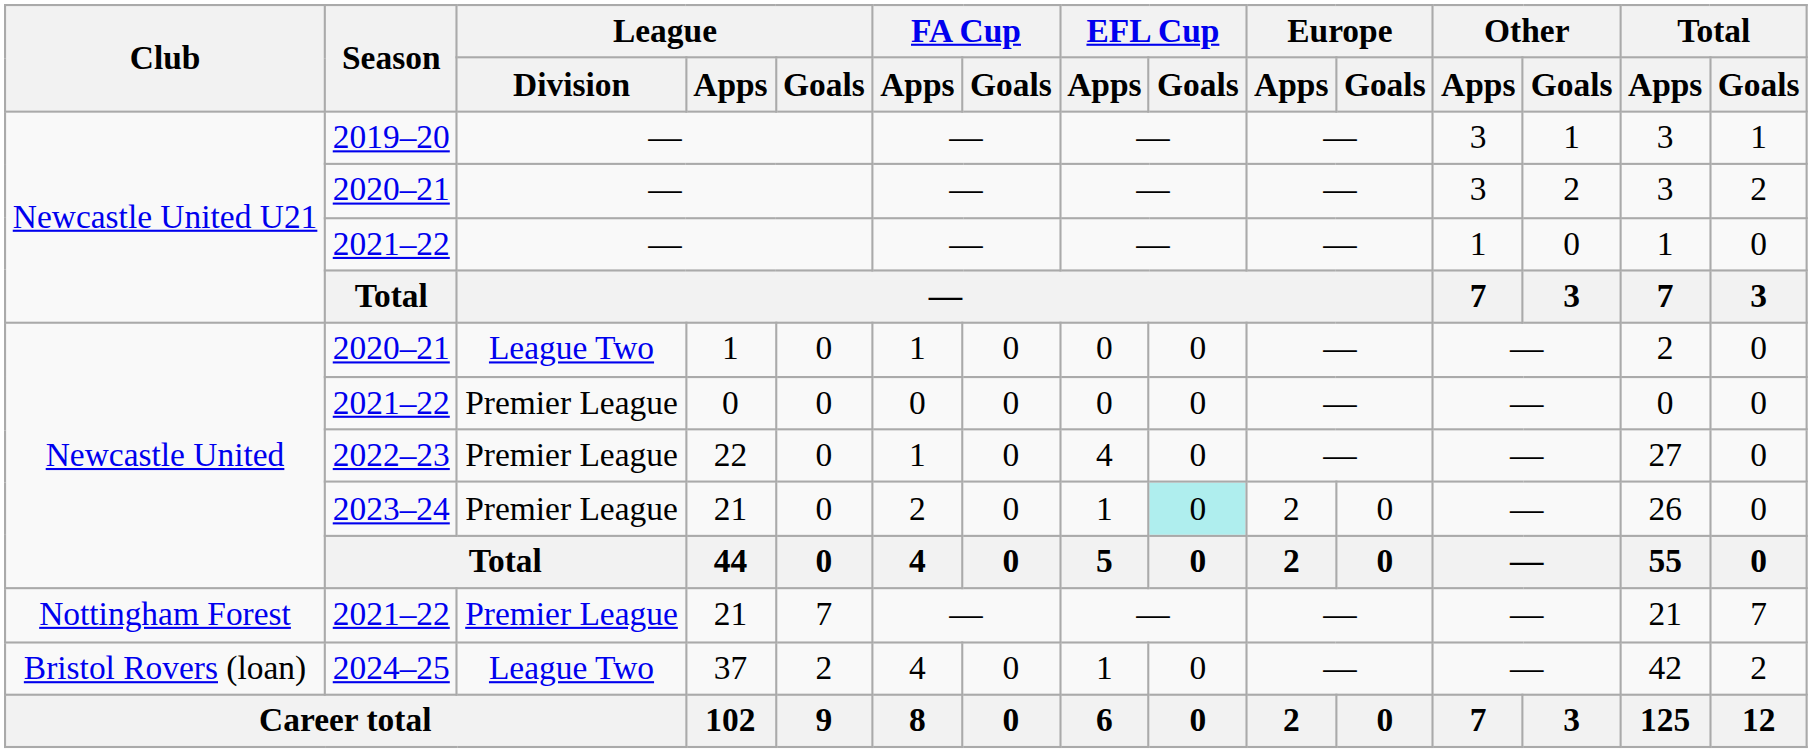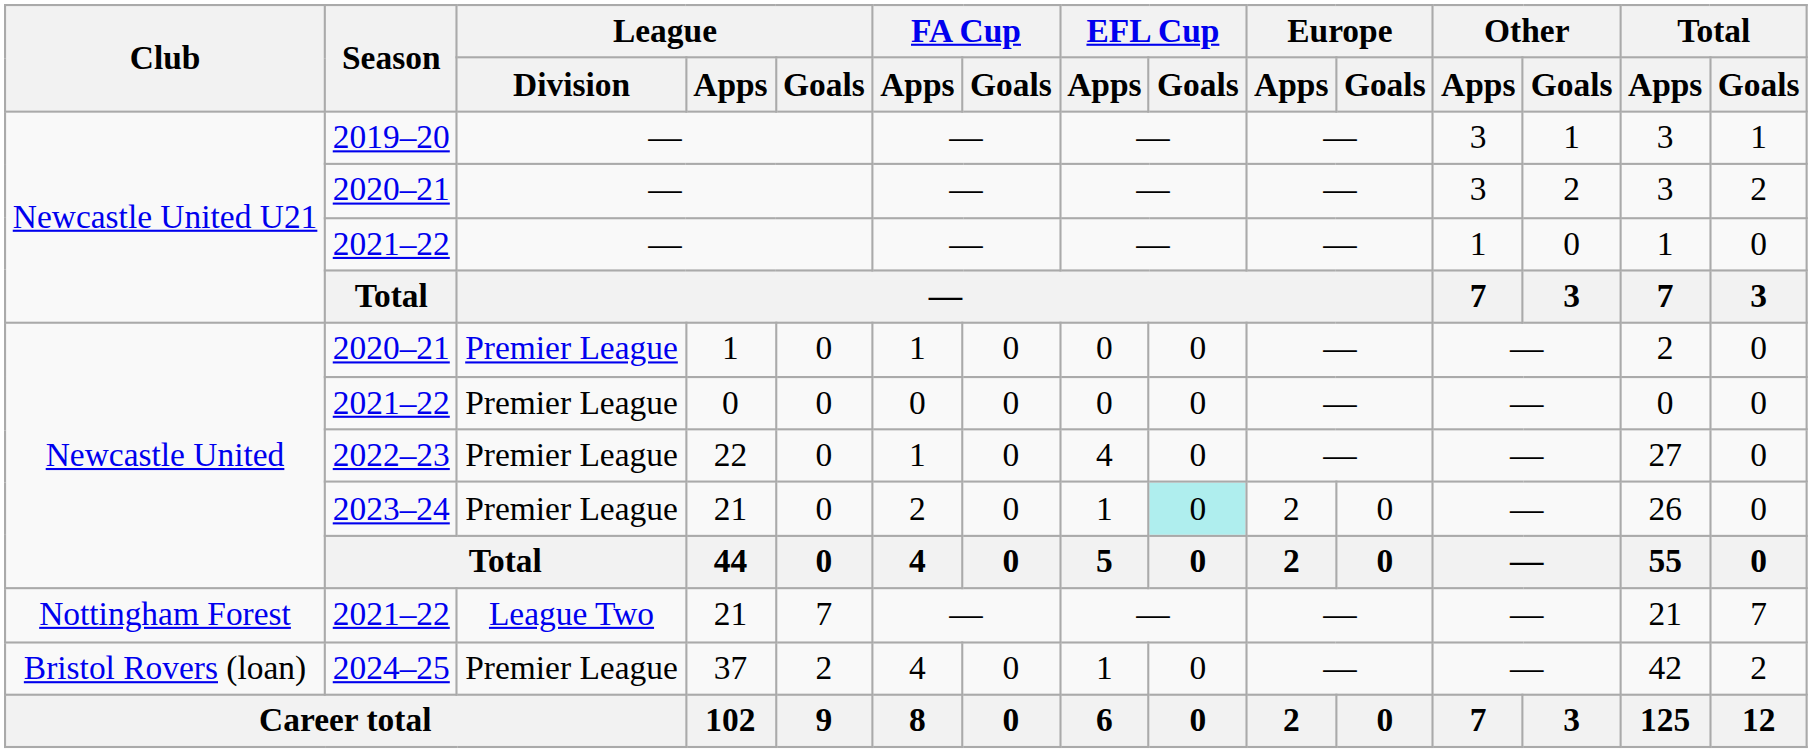2020–21 / 1 | League / Division: League Two -> Premier League
2021–22 / 21 | League / Division: Premier League -> League Two
2024–25 | League / Division: League Two -> Premier League
